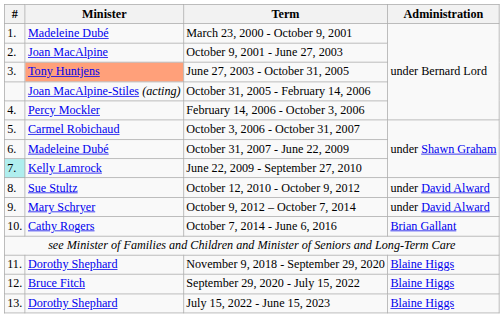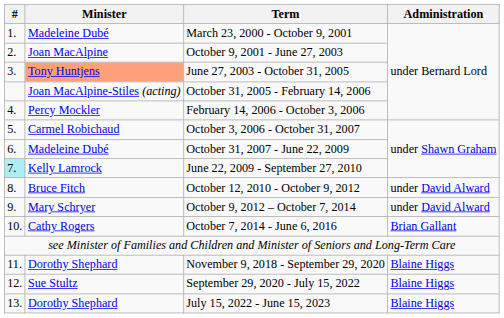October 12, 2010 - October 9, 2012 | Minister: Sue Stultz -> Bruce Fitch
September 29, 2020 - July 15, 2022 | Minister: Bruce Fitch -> Sue Stultz
